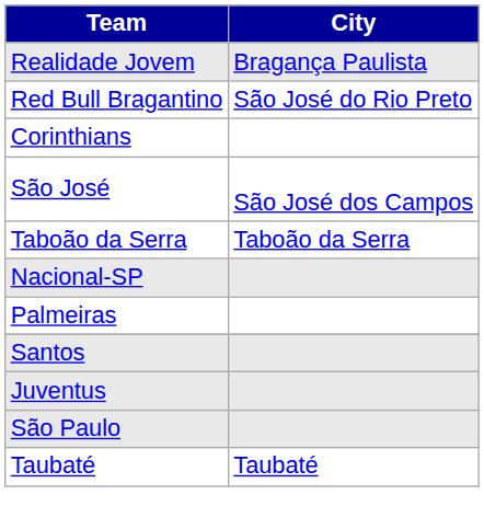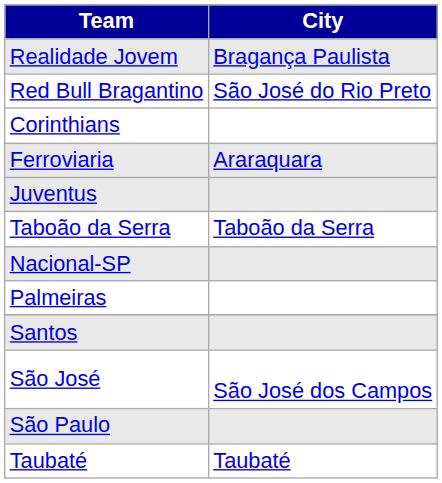+ row: Ferroviaria | Araraquara
rows swapped: Juventus <-> São José
